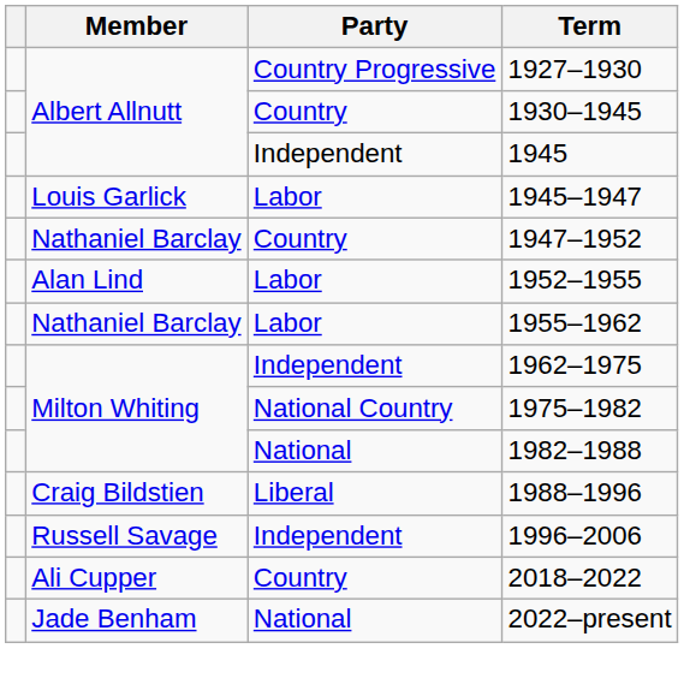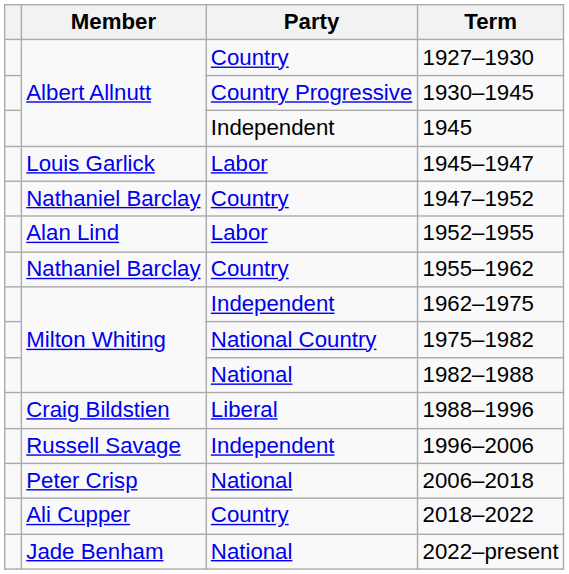1927–1930 | Party: Country Progressive -> Country
1930–1945 | Party: Country -> Country Progressive
1955–1962 | Party: Labor -> Country
+ row: Peter Crisp | National | 2006–2018
